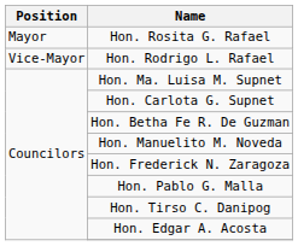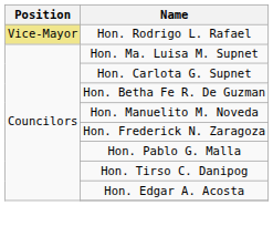- row: Mayor | Hon. Rosita G. Rafael
Hon. Rodrigo L. Rafael | Position: no background -> khaki background
